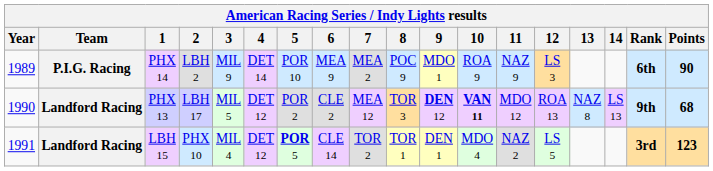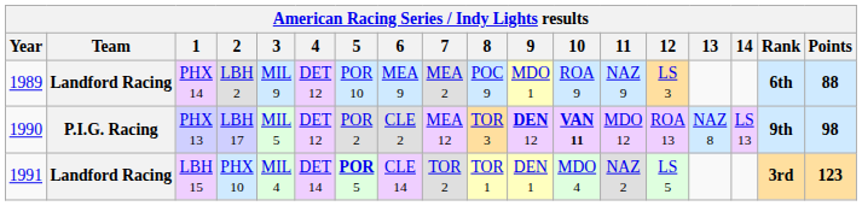PHX 14 | Team: P.I.G. Racing -> Landford Racing
PHX 14 | 4: DET 14 -> DET 12
PHX 14 | Points: 90 -> 88
PHX 13 | Team: Landford Racing -> P.I.G. Racing
PHX 13 | Points: 68 -> 98
LBH 15 | 4: DET 12 -> DET 14
